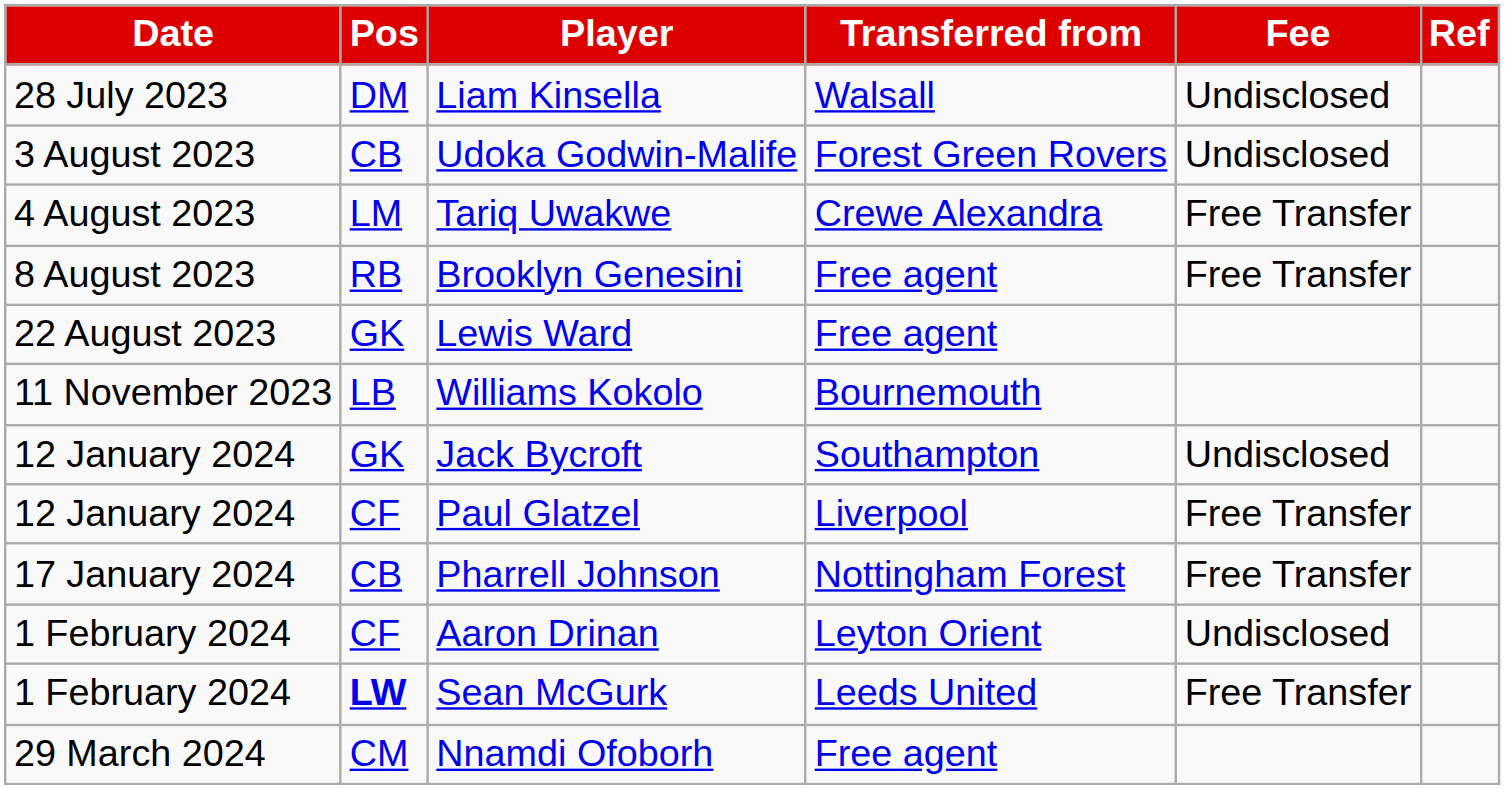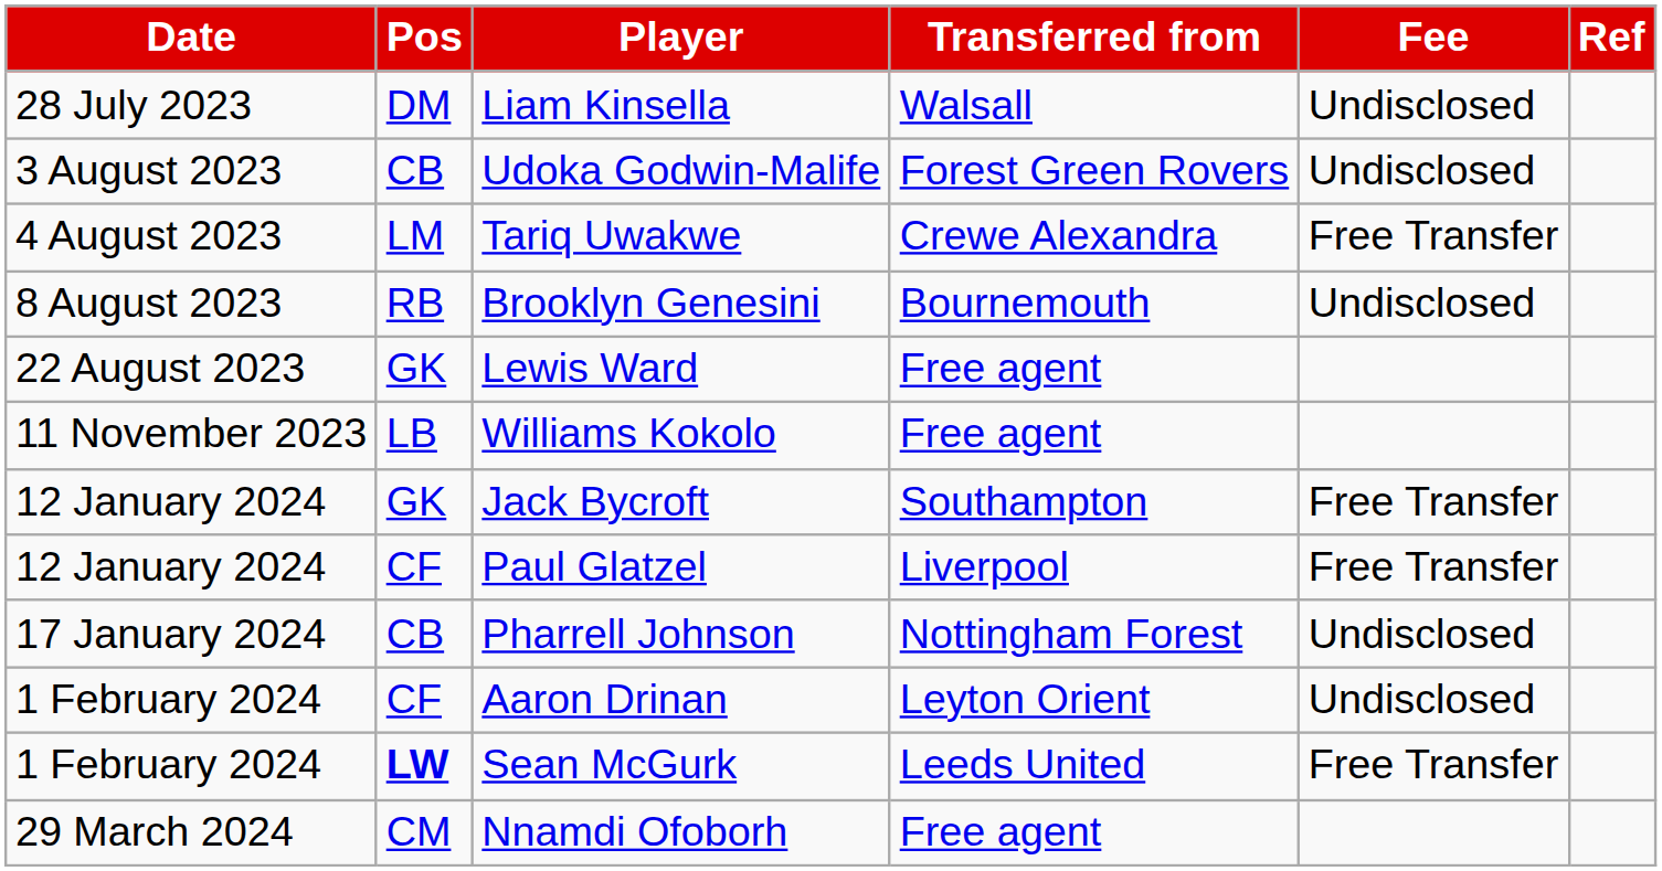Brooklyn Genesini | Transferred from: Free agent -> Bournemouth
Brooklyn Genesini | Fee: Free Transfer -> Undisclosed
Williams Kokolo | Transferred from: Bournemouth -> Free agent
Jack Bycroft | Fee: Undisclosed -> Free Transfer
Pharrell Johnson | Fee: Free Transfer -> Undisclosed
